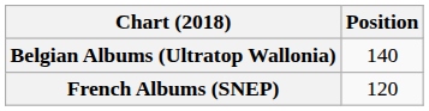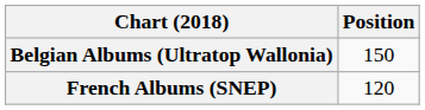Belgian Albums (Ultratop Wallonia) | Position: 140 -> 150
